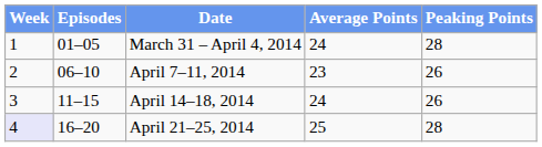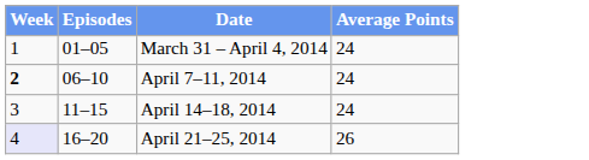- column: Peaking Points | 28 | 26 | 26 | 28
April 7–11, 2014 | Week: normal -> bold
April 7–11, 2014 | Average Points: 23 -> 24
April 21–25, 2014 | Average Points: 25 -> 26
